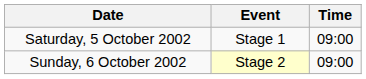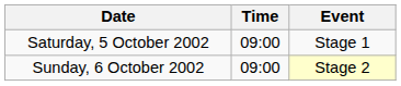columns swapped: Time <-> Event
